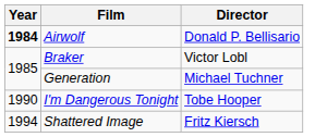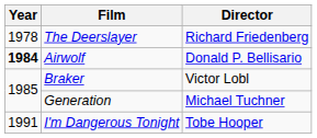+ row: 1978 | The Deerslayer | Richard Friedenberg
I'm Dangerous Tonight | Year: 1990 -> 1991
- row: 1994 | Shattered Image | Fritz Kiersch
